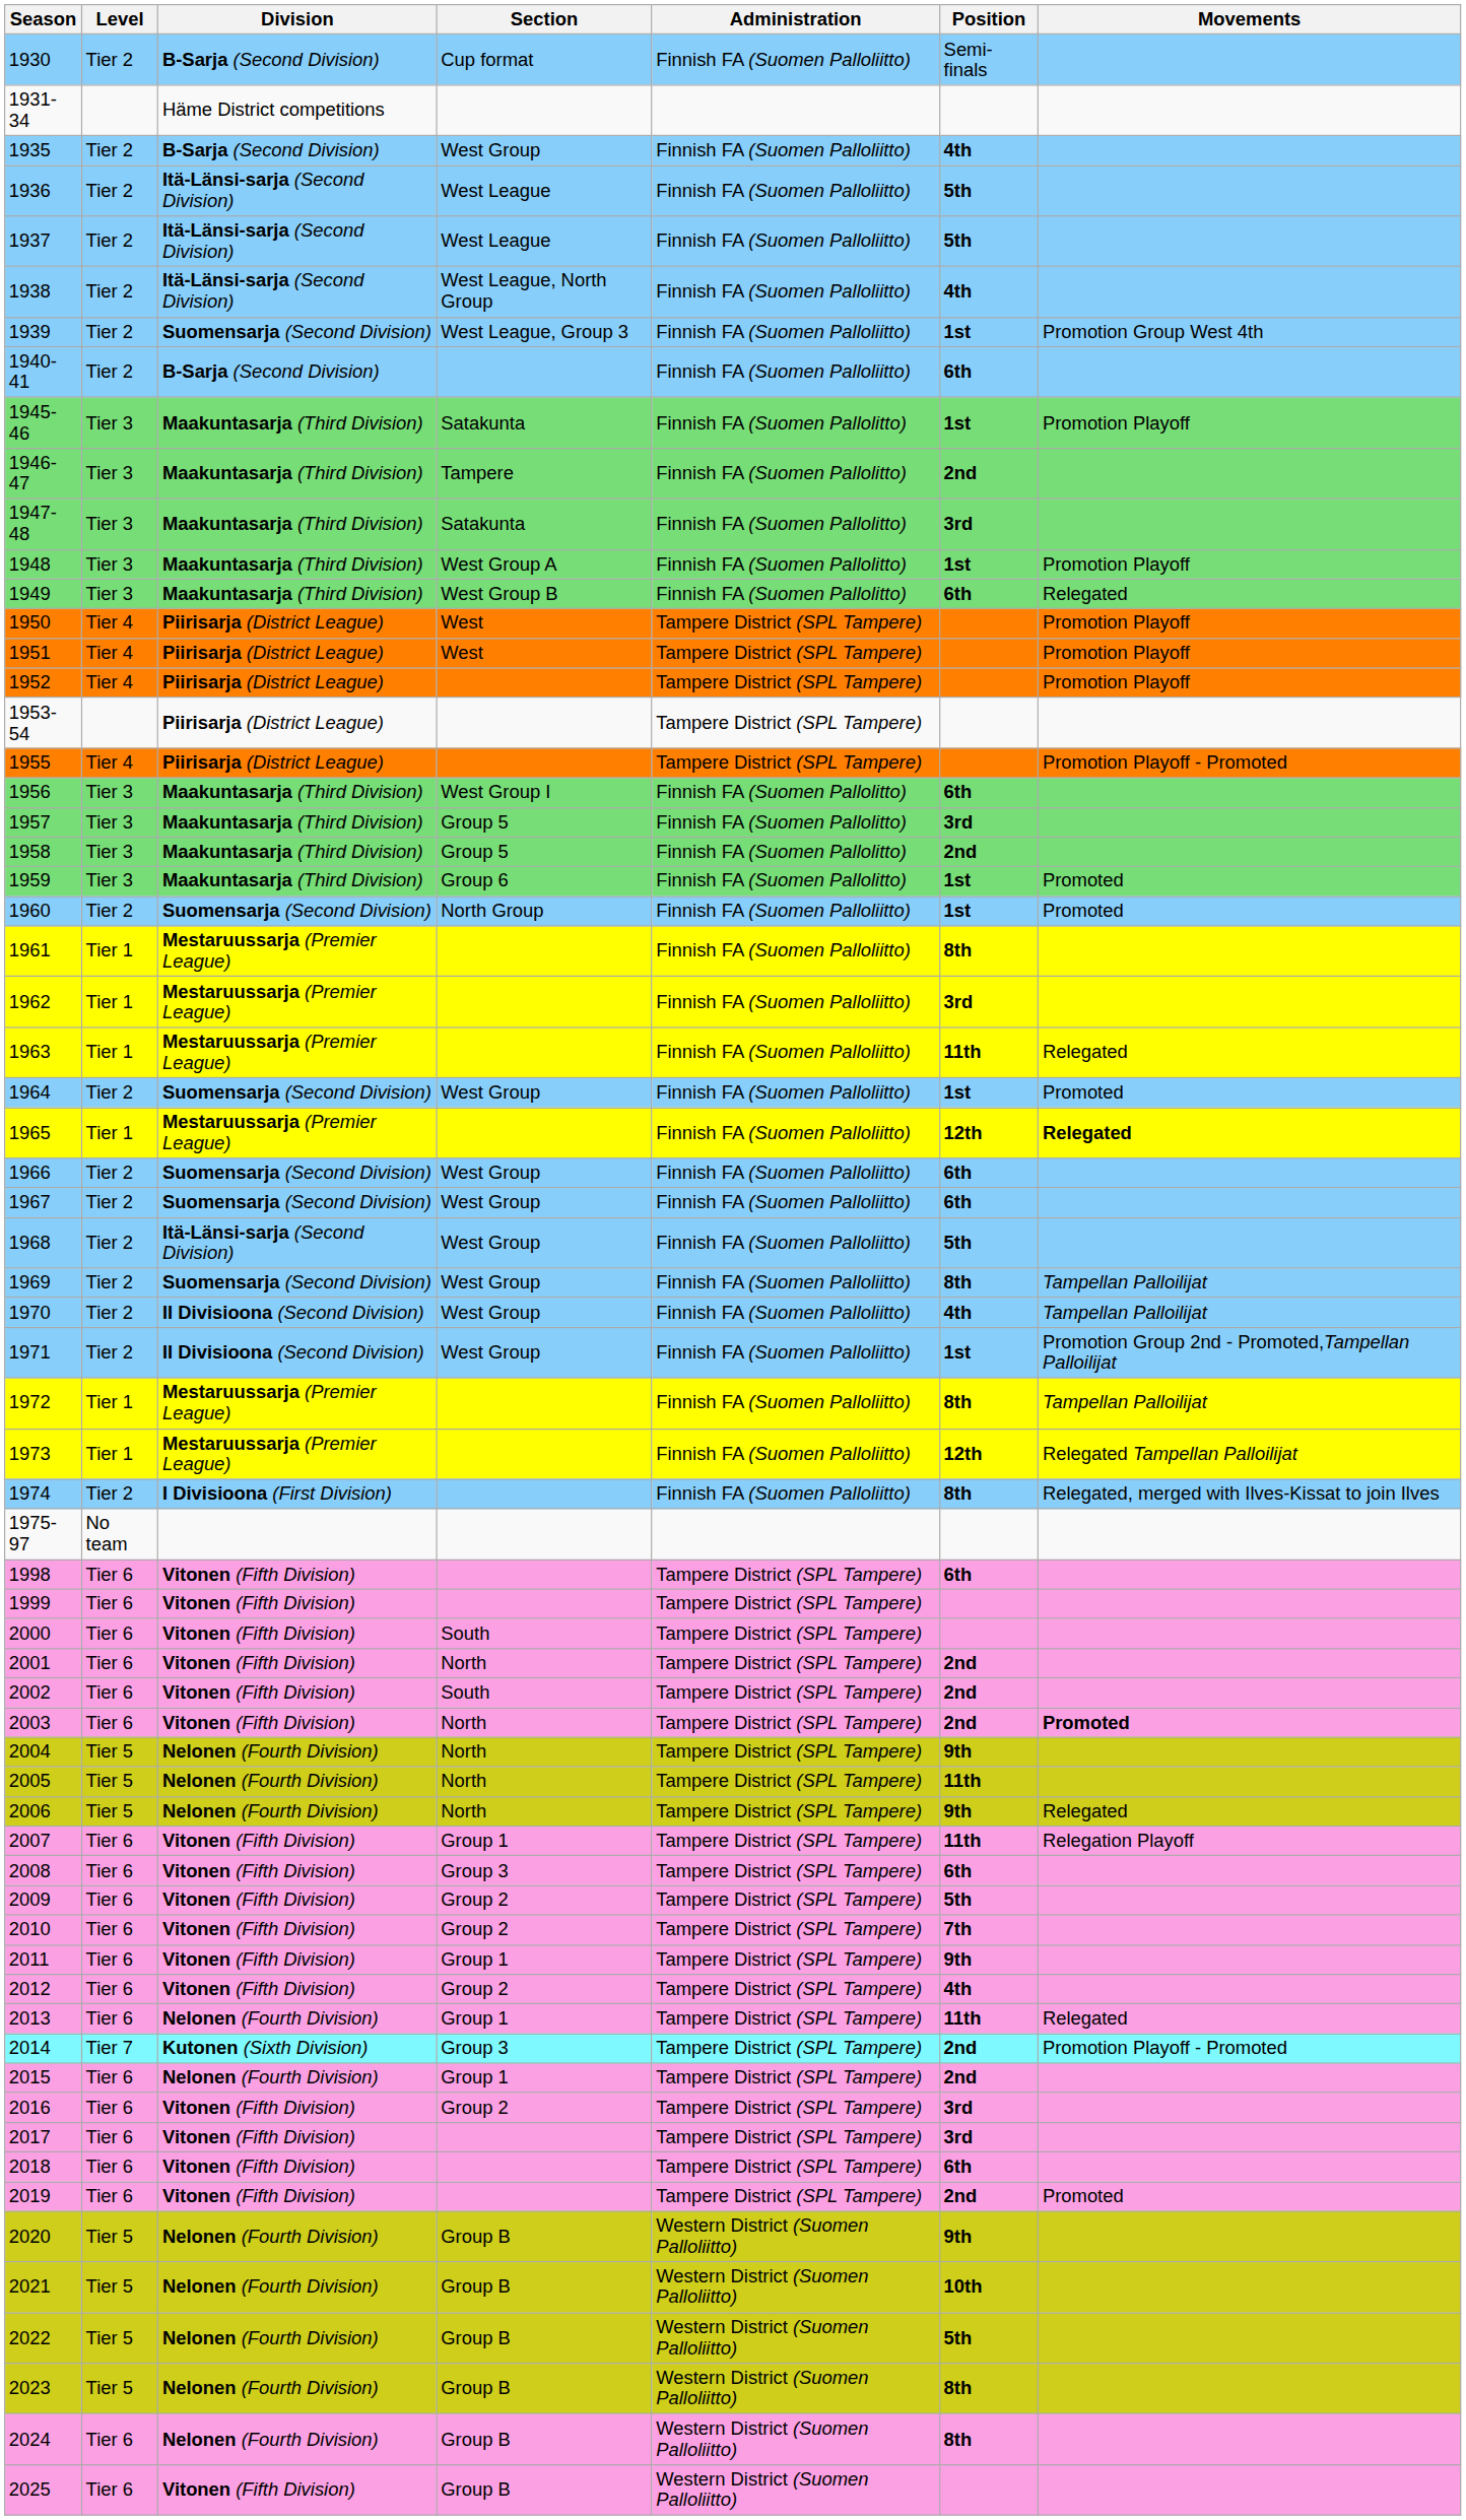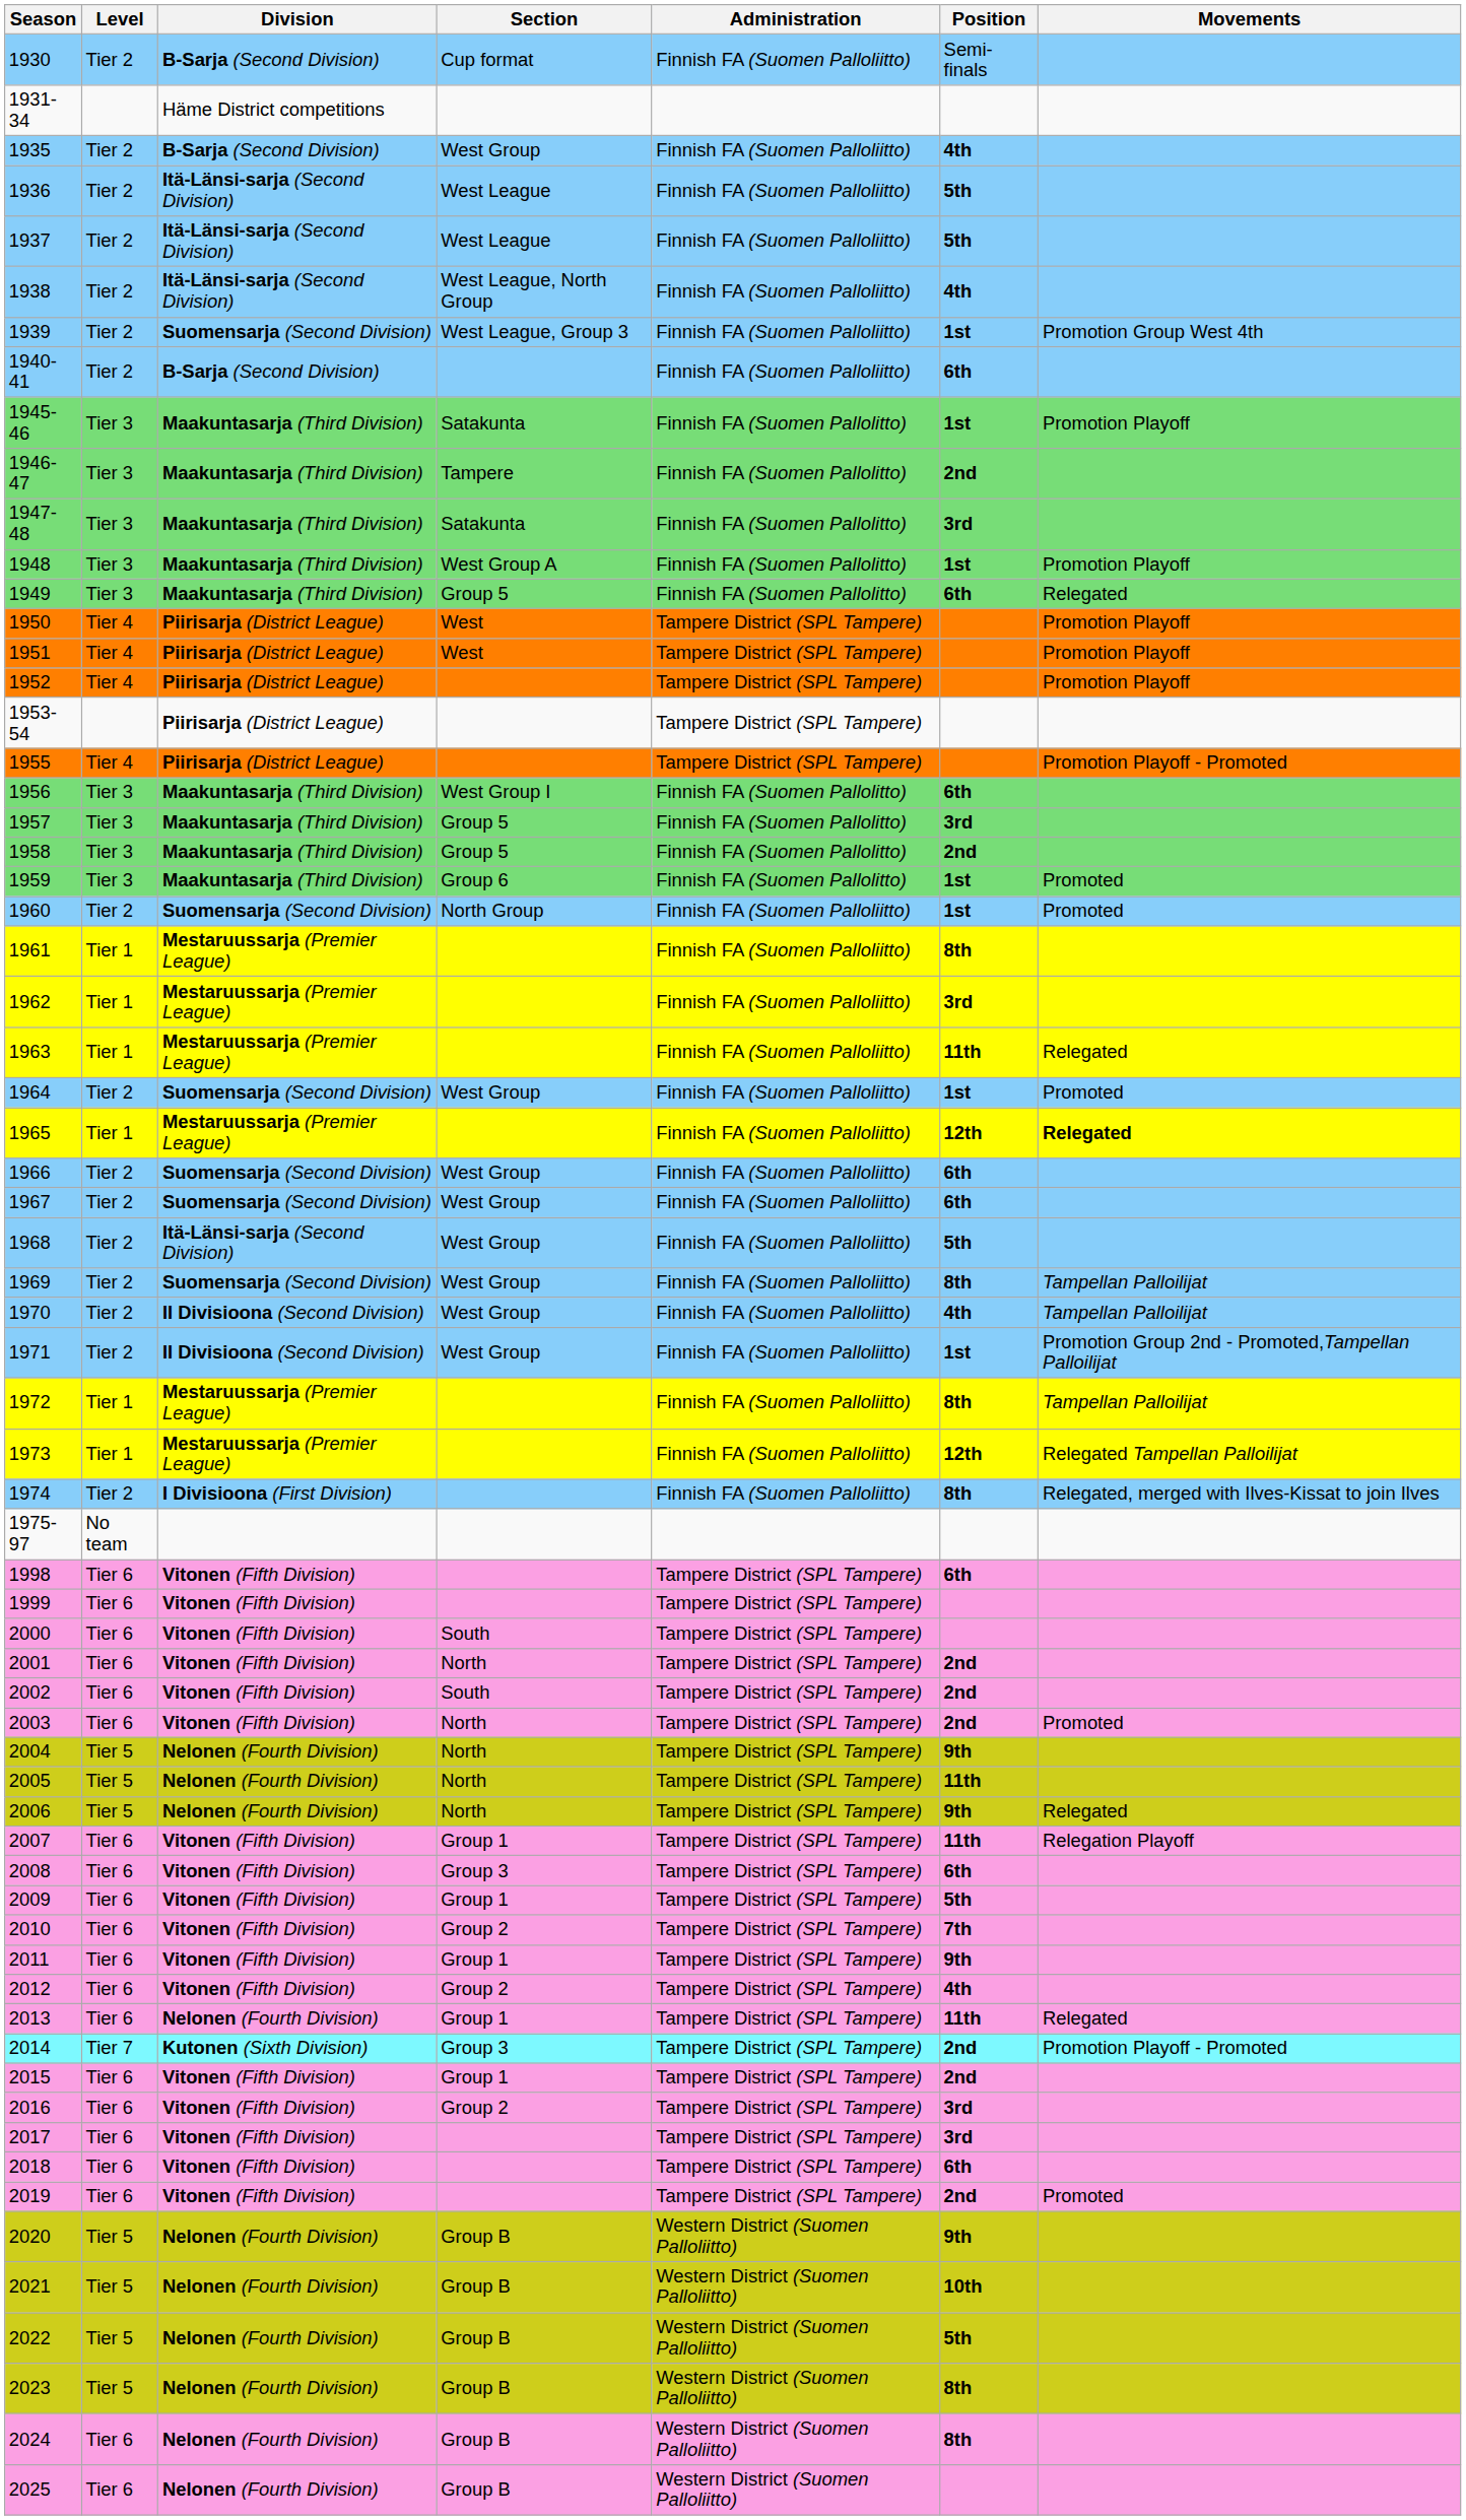1949 | Section: West Group B -> Group 5
2003 | Movements: bold -> normal
2009 | Section: Group 2 -> Group 1
2015 | Division: Nelonen (Fourth Division) -> Vitonen (Fifth Division)
2025 | Division: Vitonen (Fifth Division) -> Nelonen (Fourth Division)
